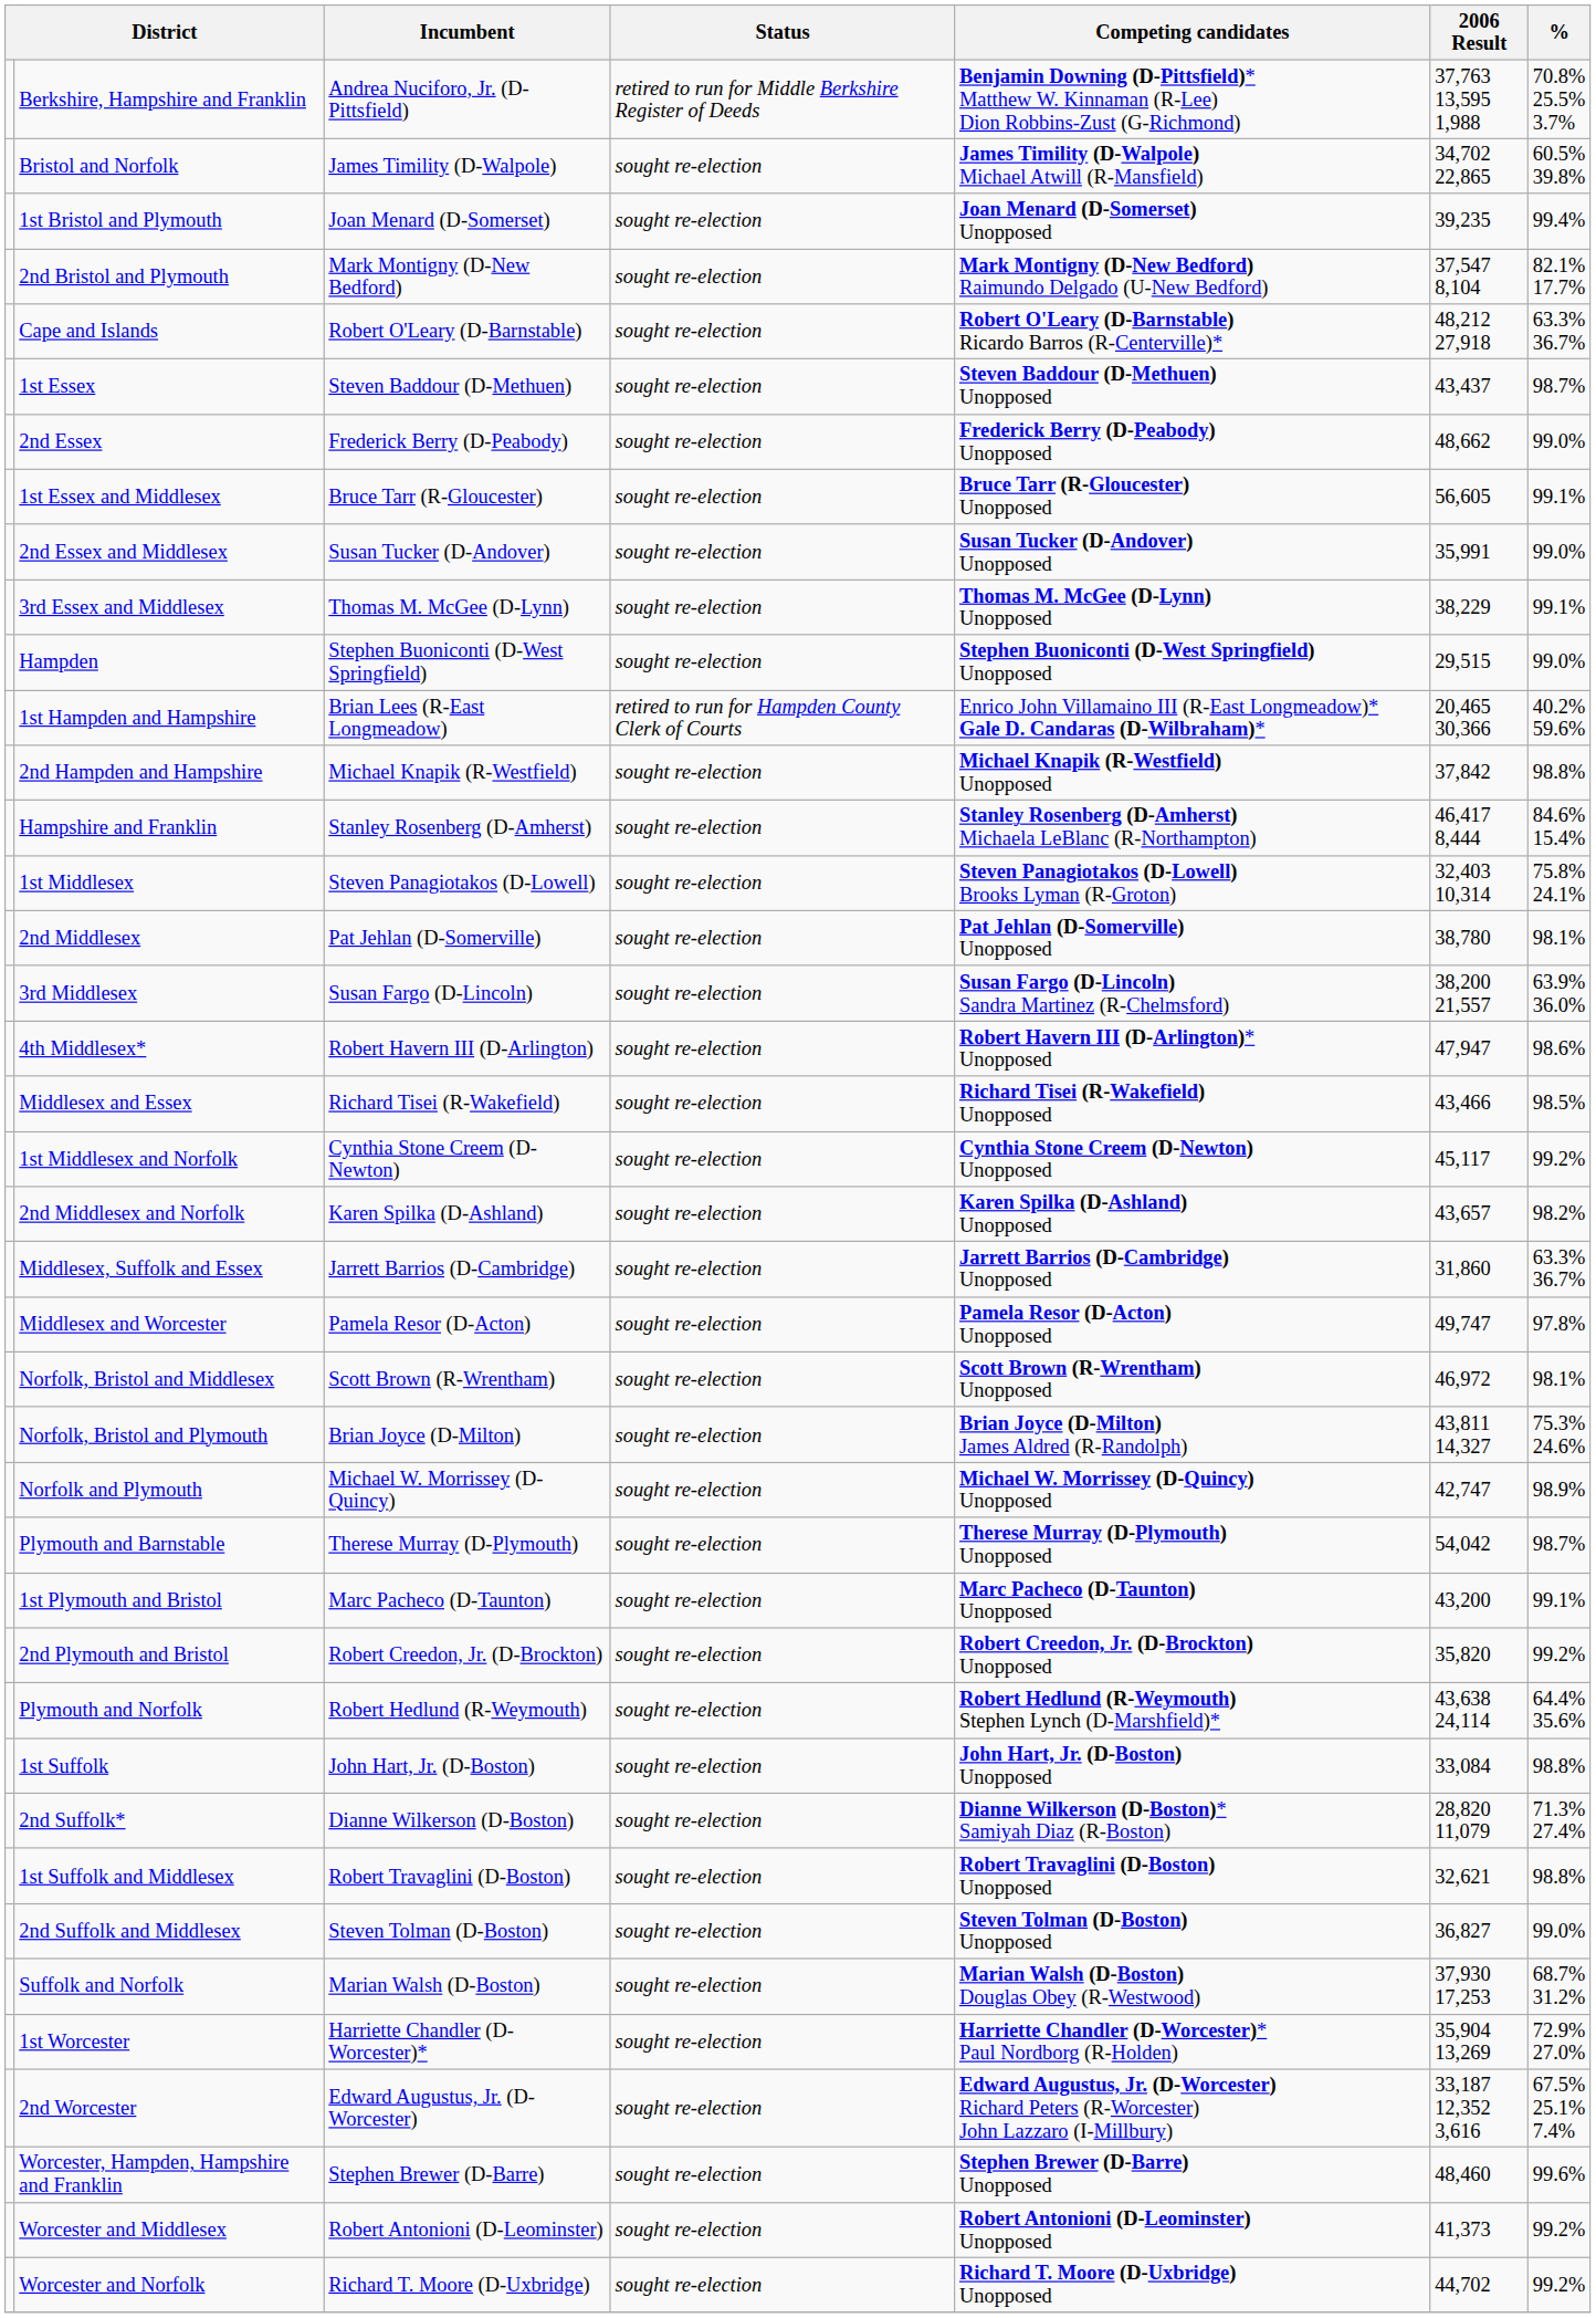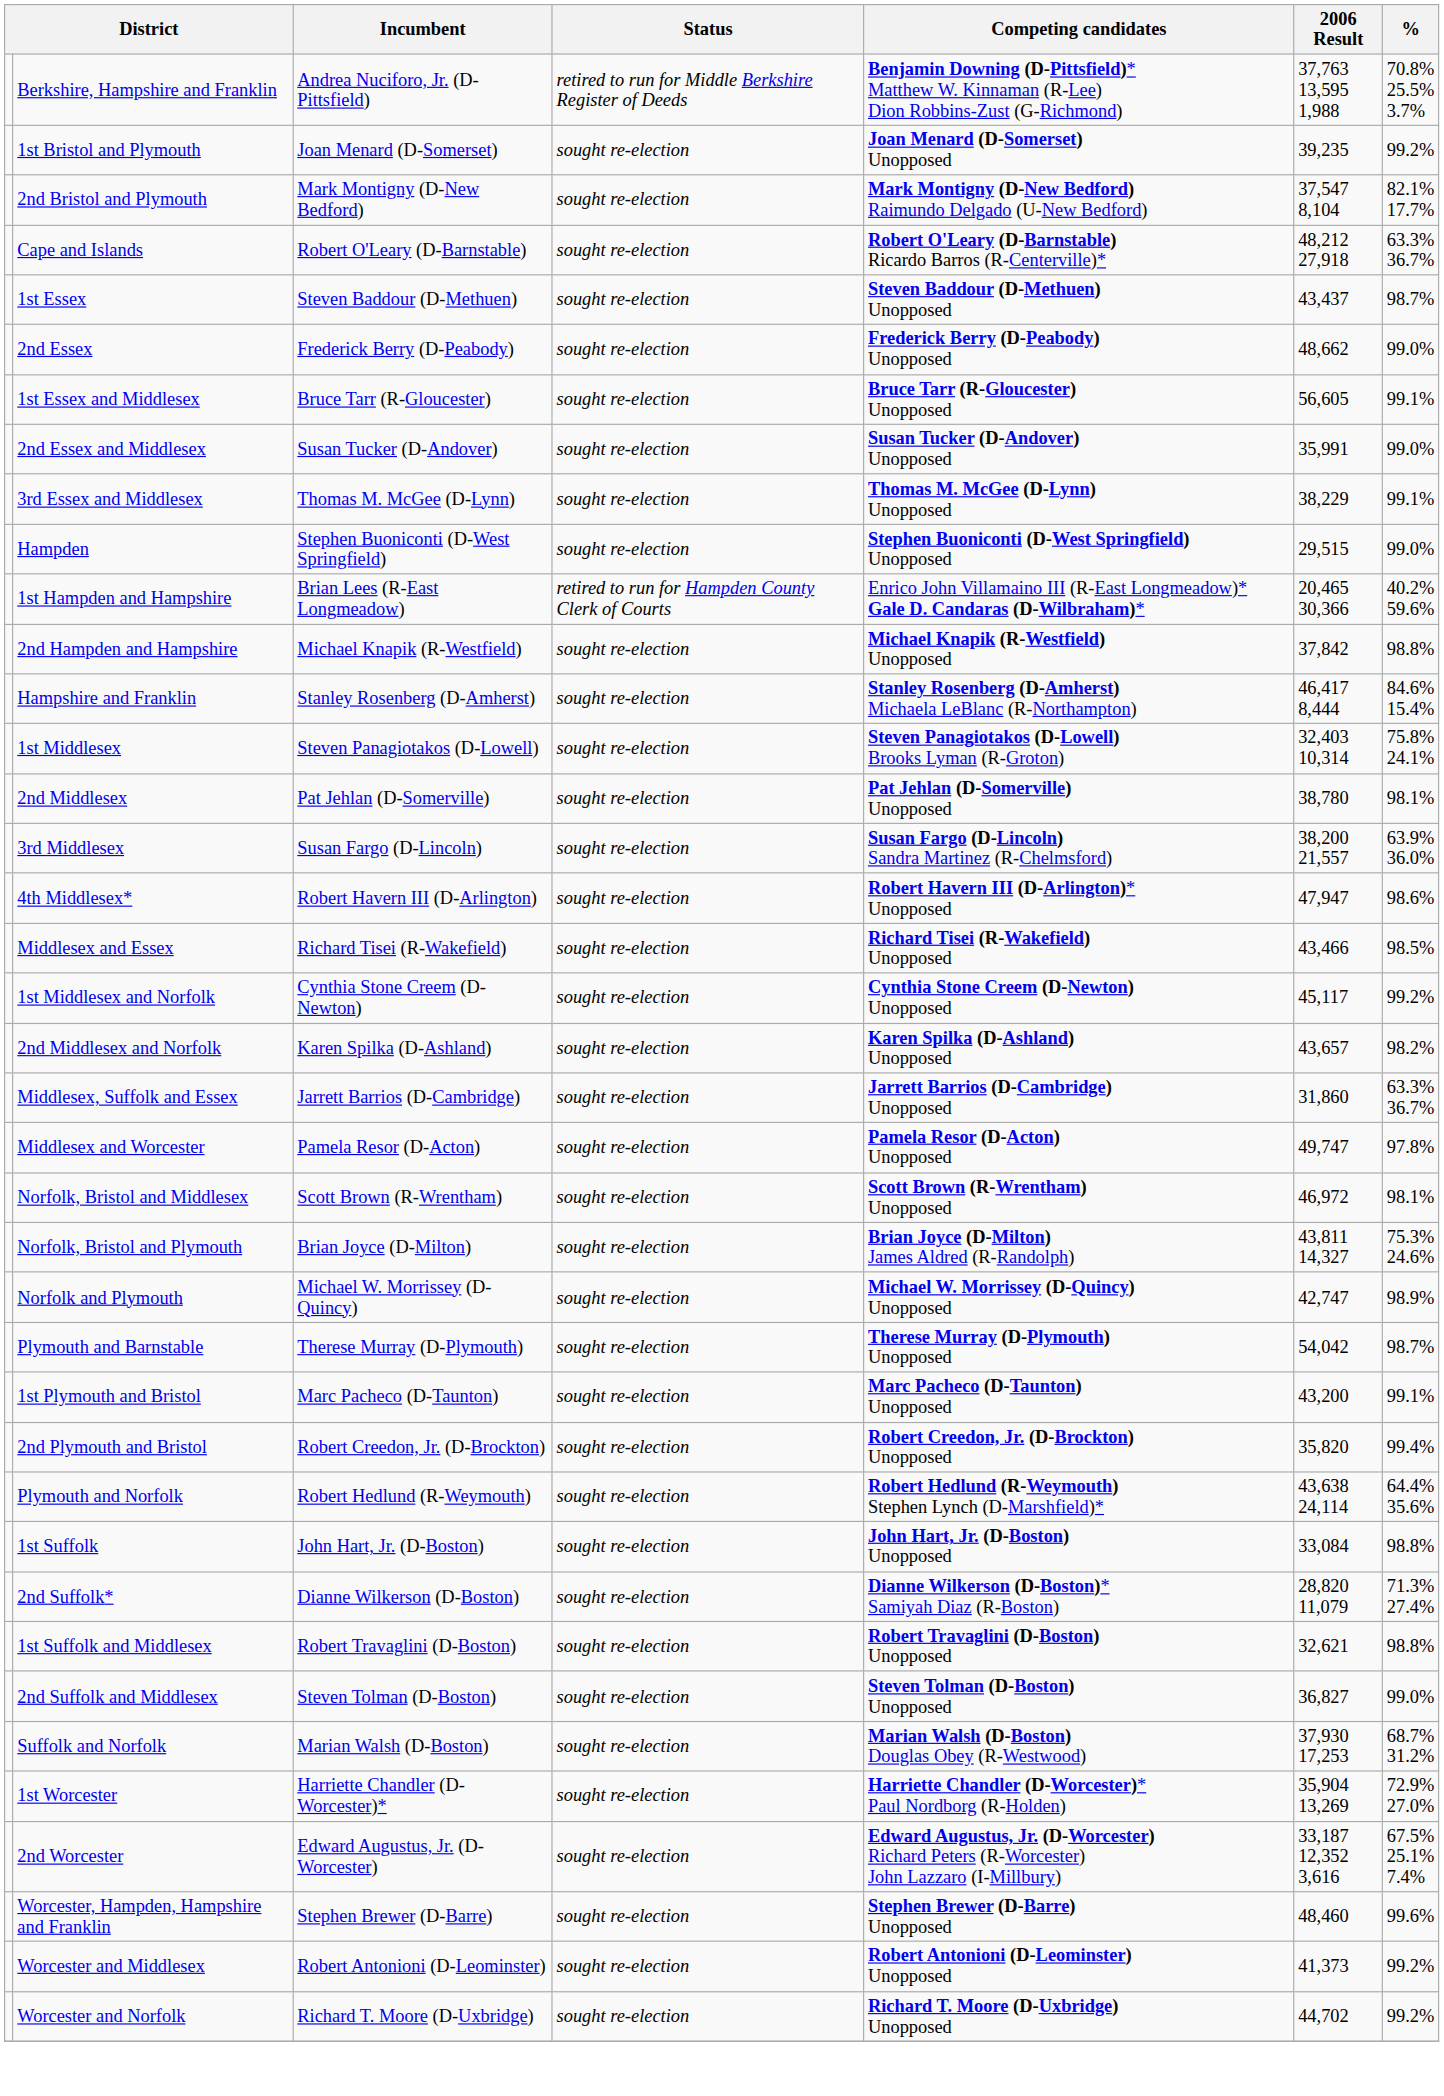- row: Bristol and Norfolk | James Timility (D-Walpole) | sought re-election | James Timility (D-Walpole) Michael Atwill (R-Mansfield) | 34,702 22,865 | 60.5% 39.8%
1st Bristol and Plymouth | %: 99.4% -> 99.2%
2nd Plymouth and Bristol | %: 99.2% -> 99.4%
